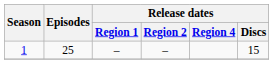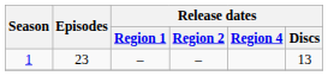1 | Episodes: 25 -> 23
1 | Release dates / Discs: 15 -> 13
